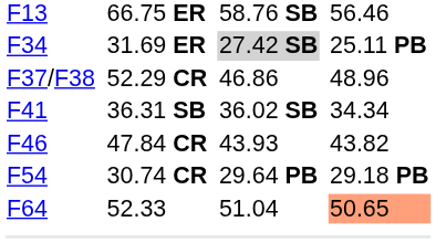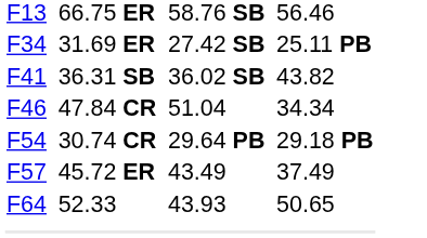F34 | column 5: lightgrey background -> no background
- row: F37/F38 | 52.29 CR | 46.86 | 48.96
F41 | column 7: 34.34 -> 43.82
F46 | column 5: 43.93 -> 51.04
F46 | column 7: 43.82 -> 34.34
+ row: F57 | 45.72 ER | 43.49 | 37.49
F64 | column 5: 51.04 -> 43.93
F64 | column 7: lightsalmon background -> no background
